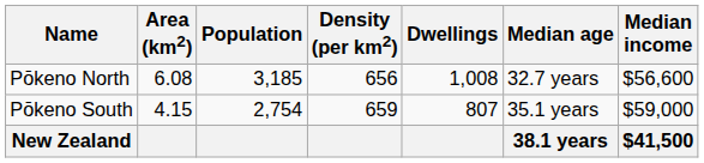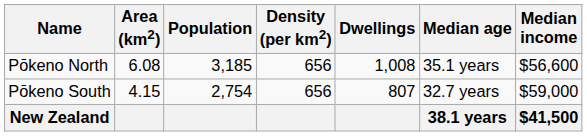Pōkeno North | Median age: 32.7 years -> 35.1 years
Pōkeno South | Density (per km2): 659 -> 656
Pōkeno South | Median age: 35.1 years -> 32.7 years
